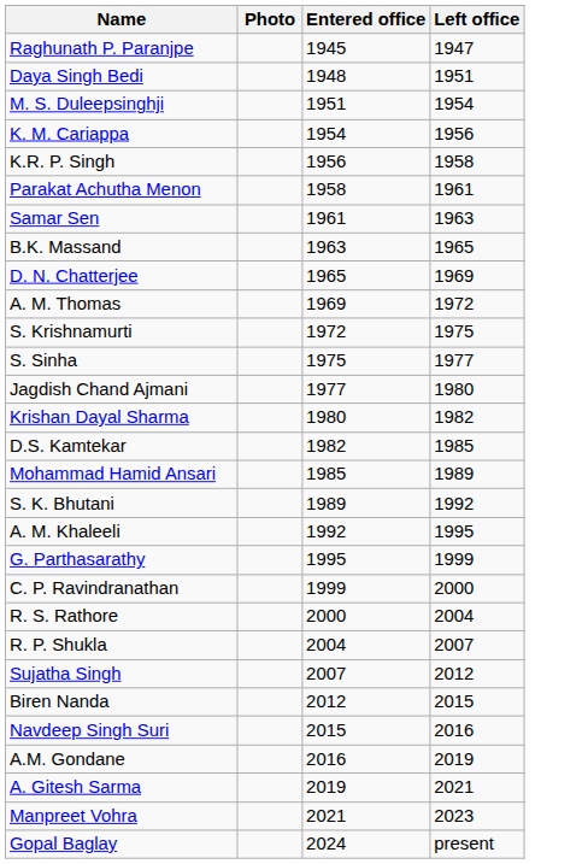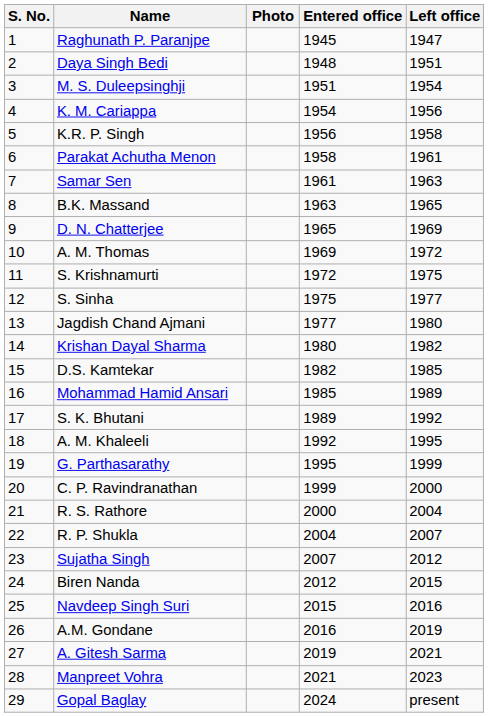+ column: S. No. | 1 | 2 | 3 | 4 | 5 | 6 | 7 | 8 | 9 | 10 | 11 | 12 | 13 | 14 | 15 | 16 | 17 | 18 | 19 | 20 | 21 | 22 | 23 | 24 | 25 | 26 | 27 | 28 | 29
